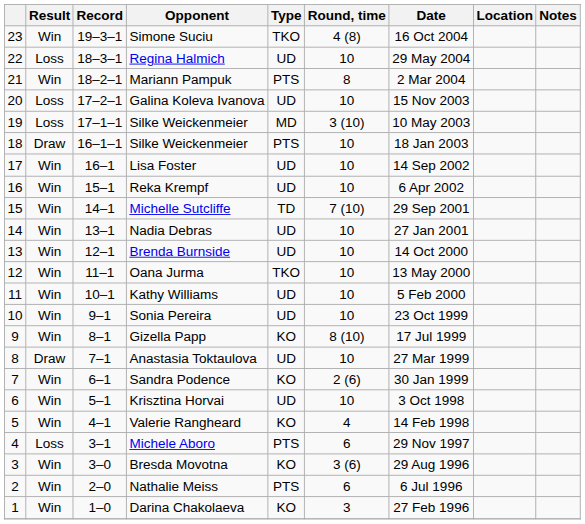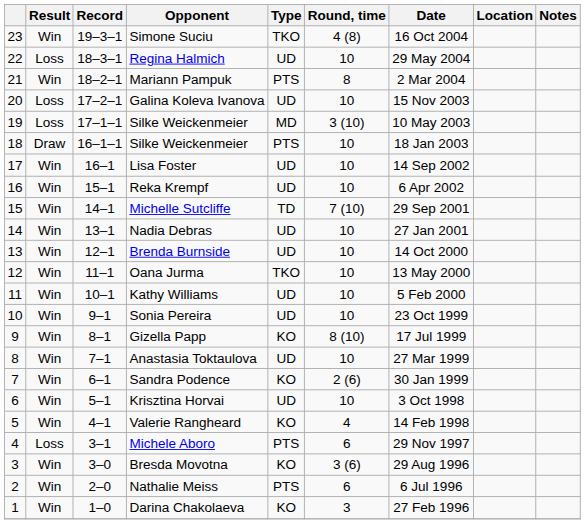Anastasia Toktaulova | Result: Draw -> Win
